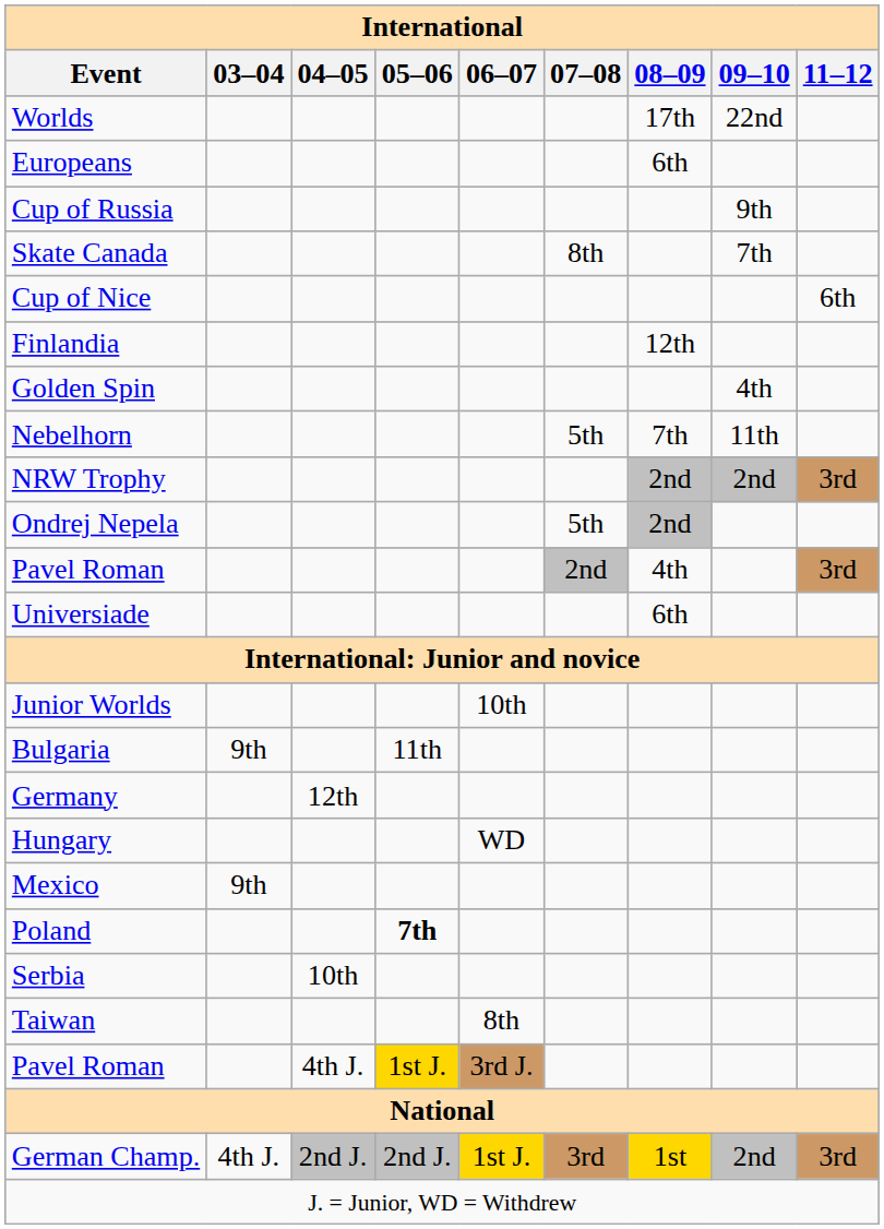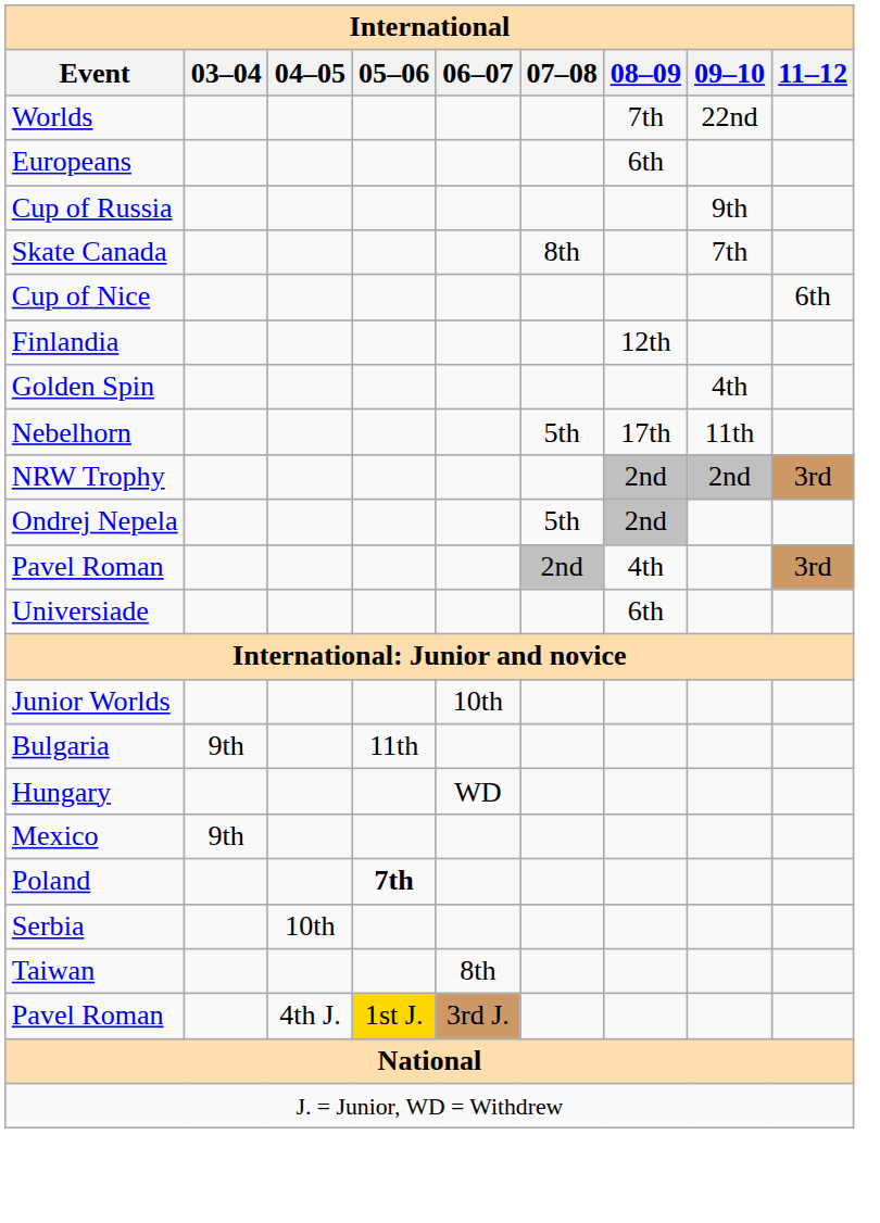Worlds | 08–09: 17th -> 7th
Nebelhorn | 08–09: 7th -> 17th
- row: Germany | 12th
- row: German Champ. | 4th J. | 2nd J. | 2nd J. | 1st J. | 3rd | 1st | 2nd | 3rd
